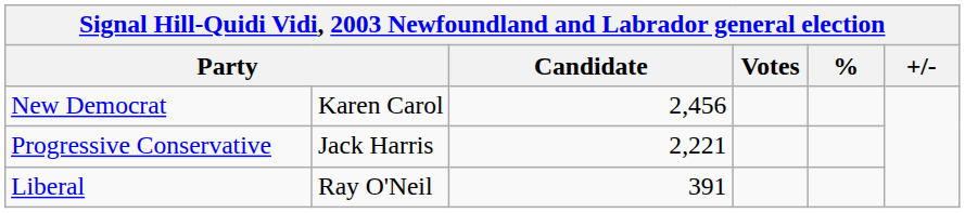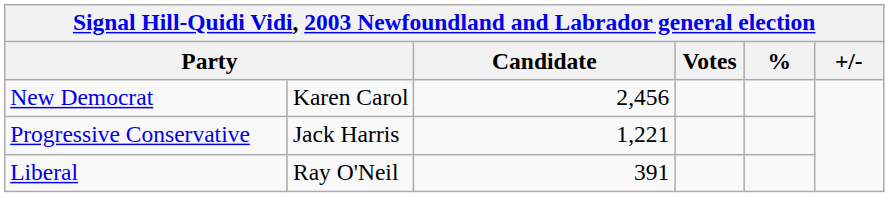Progressive Conservative | Candidate: 2,221 -> 1,221
